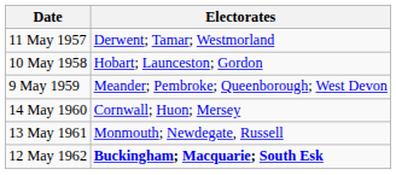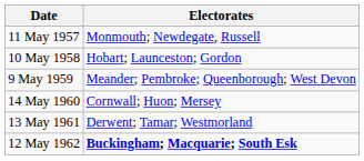11 May 1957 | Electorates: Derwent; Tamar; Westmorland -> Monmouth; Newdegate, Russell
13 May 1961 | Electorates: Monmouth; Newdegate, Russell -> Derwent; Tamar; Westmorland
